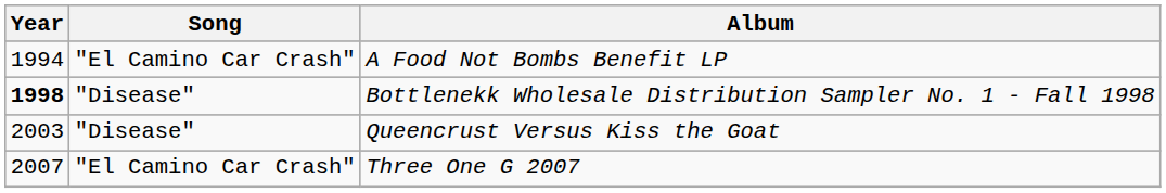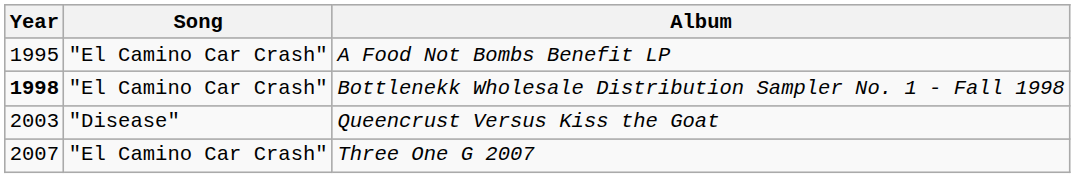A Food Not Bombs Benefit LP | Year: 1994 -> 1995
Bottlenekk Wholesale Distribution Sampler No. 1 - Fall 1998 | Song: "Disease" -> "El Camino Car Crash"
